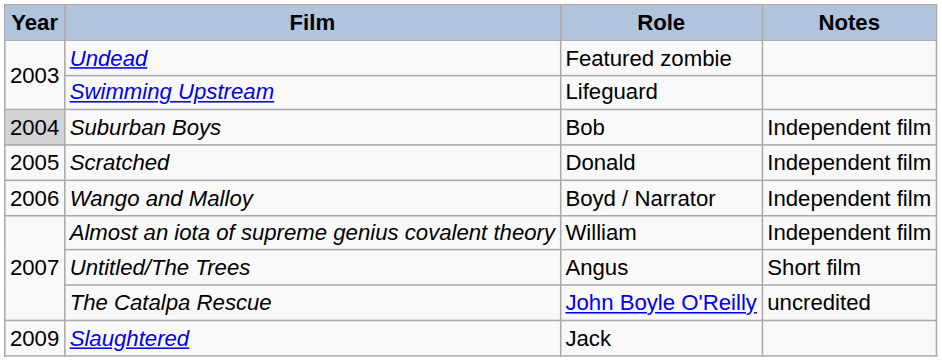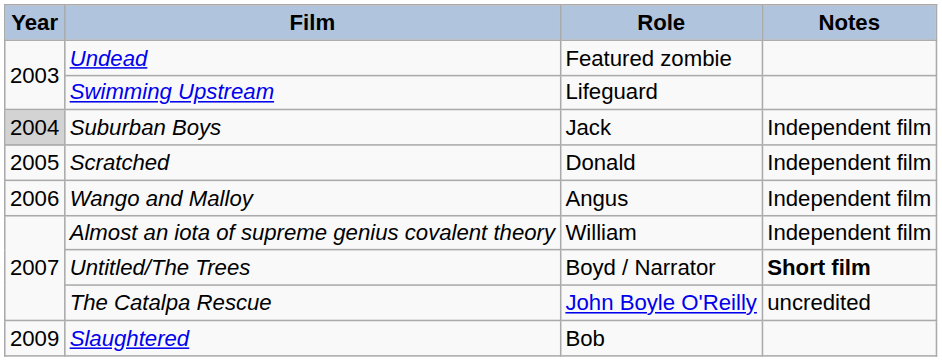Suburban Boys | Role: Bob -> Jack
Wango and Malloy | Role: Boyd / Narrator -> Angus
Untitled/The Trees | Role: Angus -> Boyd / Narrator
Untitled/The Trees | Notes: normal -> bold
Slaughtered | Role: Jack -> Bob
